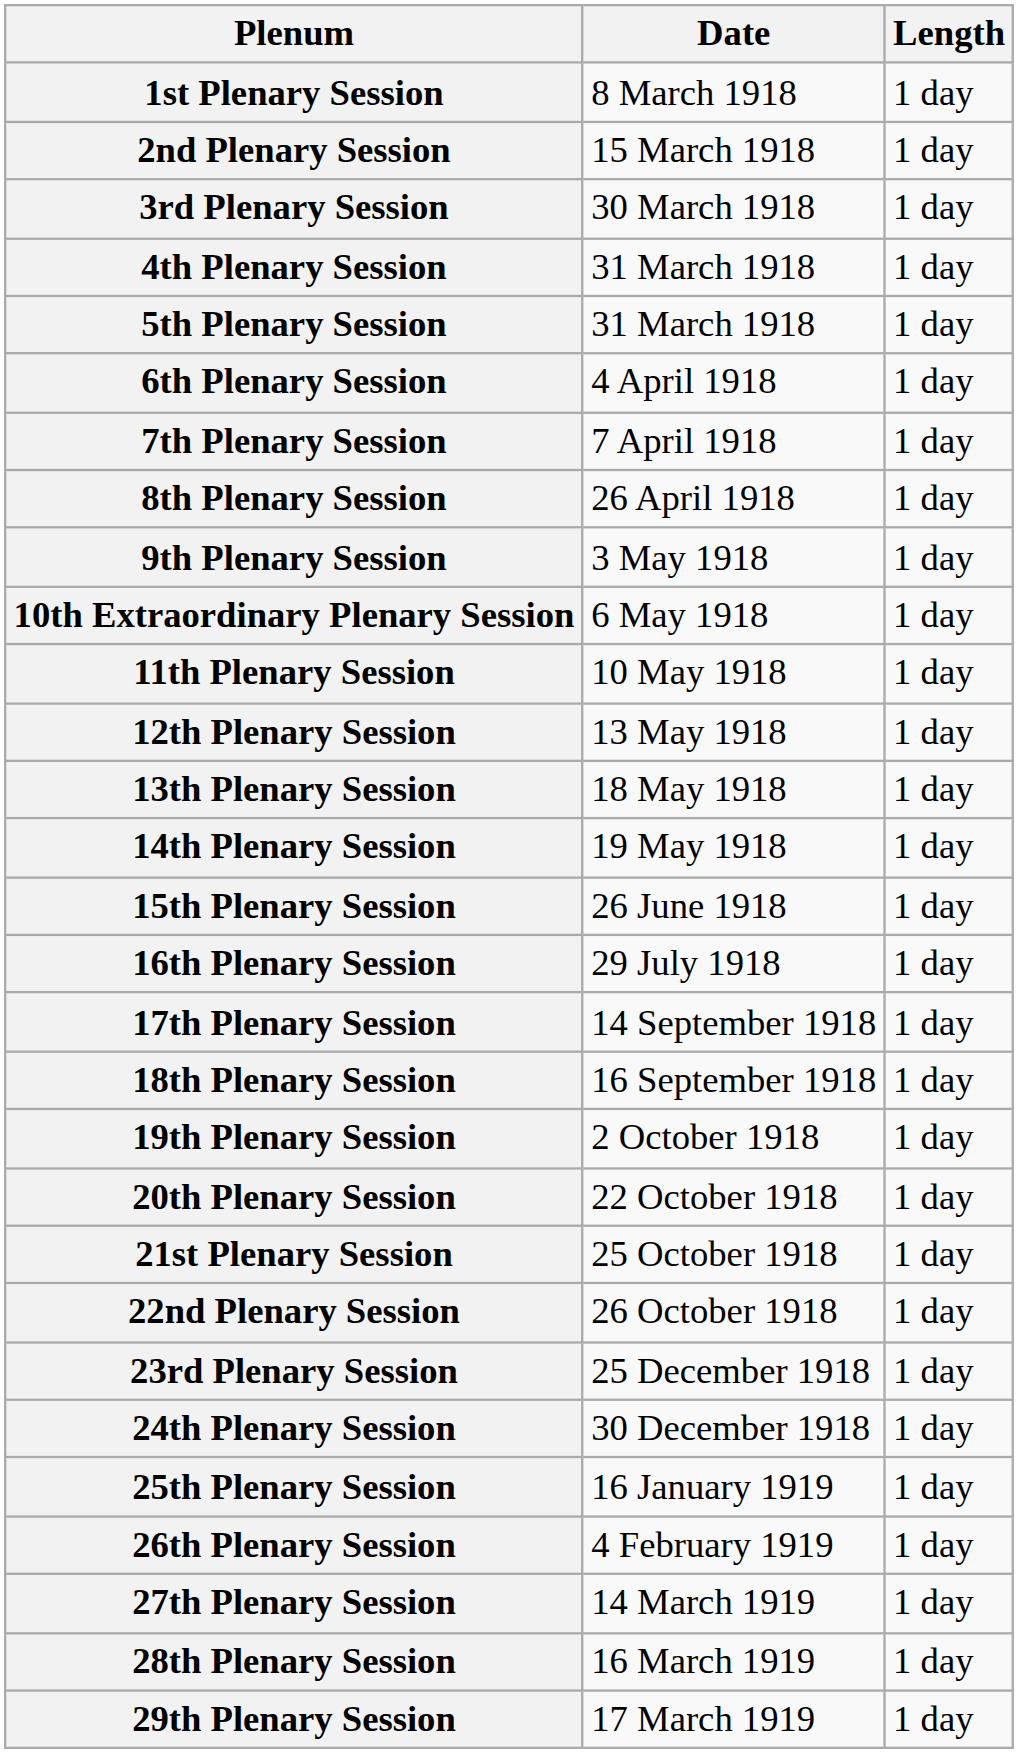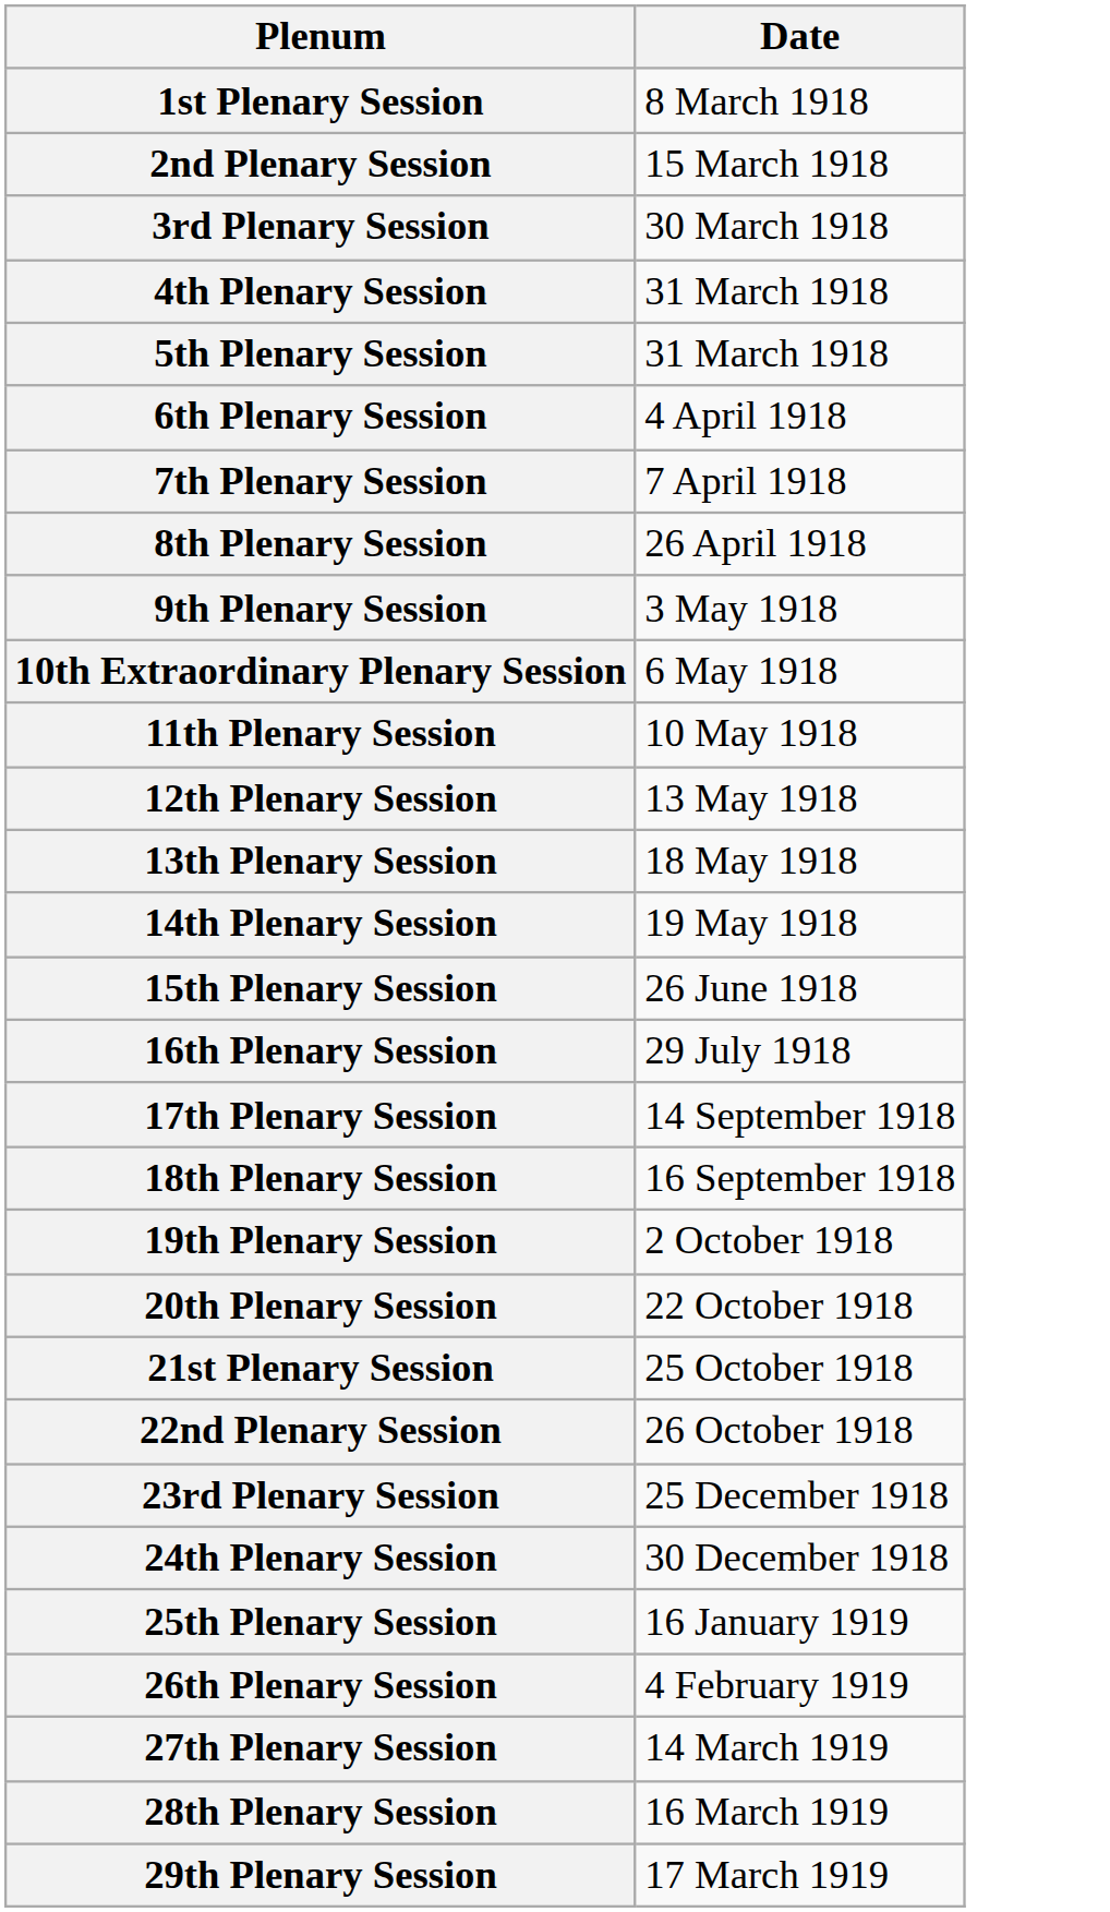- column: Length | 1 day | 1 day | 1 day | 1 day | 1 day | 1 day | 1 day | 1 day | 1 day | 1 day | 1 day | 1 day | 1 day | 1 day | 1 day | 1 day | 1 day | 1 day | 1 day | 1 day | 1 day | 1 day | 1 day | 1 day | 1 day | 1 day | 1 day | 1 day | 1 day
